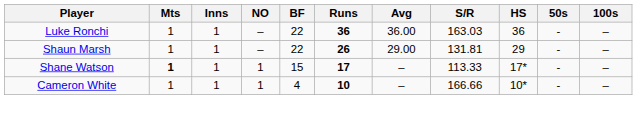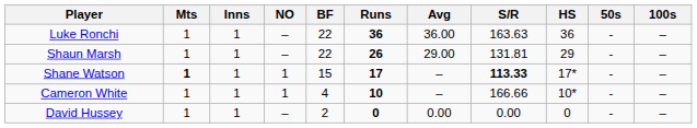Luke Ronchi | S/R: 163.03 -> 163.63
Shane Watson | S/R: normal -> bold
+ row: David Hussey | 1 | 1 | – | 2 | 0 | 0.00 | 0.00 | 0 | - | –
